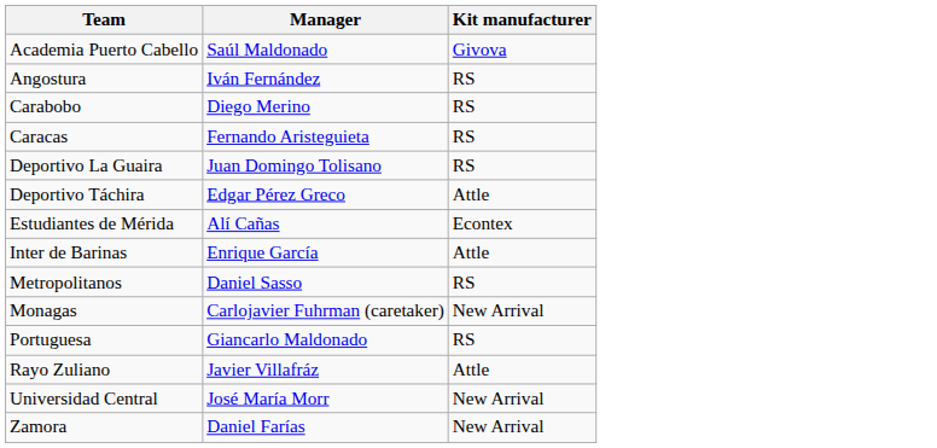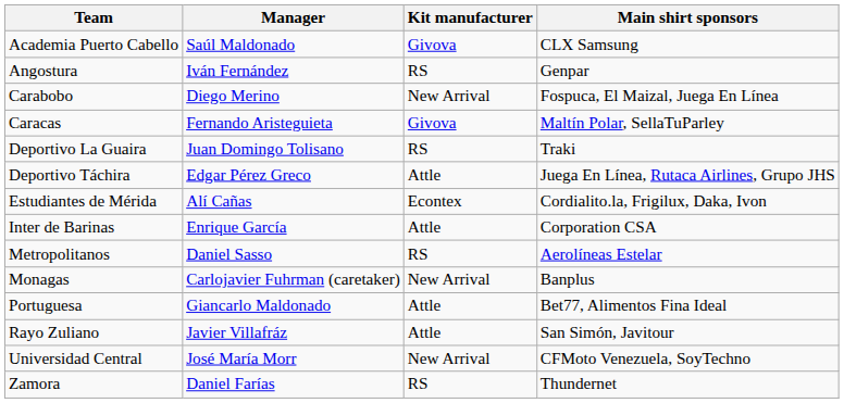+ column: Main shirt sponsors | CLX Samsung | Genpar | Fospuca, El Maizal, Juega En Línea | Maltín Polar, SellaTuParley | Traki | Juega En Línea, Rutaca Airlines, Grupo JHS | Cordialito.la, Frigilux, Daka, Ivon | Corporation CSA | Aerolíneas Estelar | Banplus | Bet77, Alimentos Fina Ideal | San Simón, Javitour | CFMoto Venezuela, SoyTechno | Thundernet
Carabobo | Kit manufacturer: RS -> New Arrival
Caracas | Kit manufacturer: RS -> Givova
Portuguesa | Kit manufacturer: RS -> Attle
Zamora | Kit manufacturer: New Arrival -> RS
